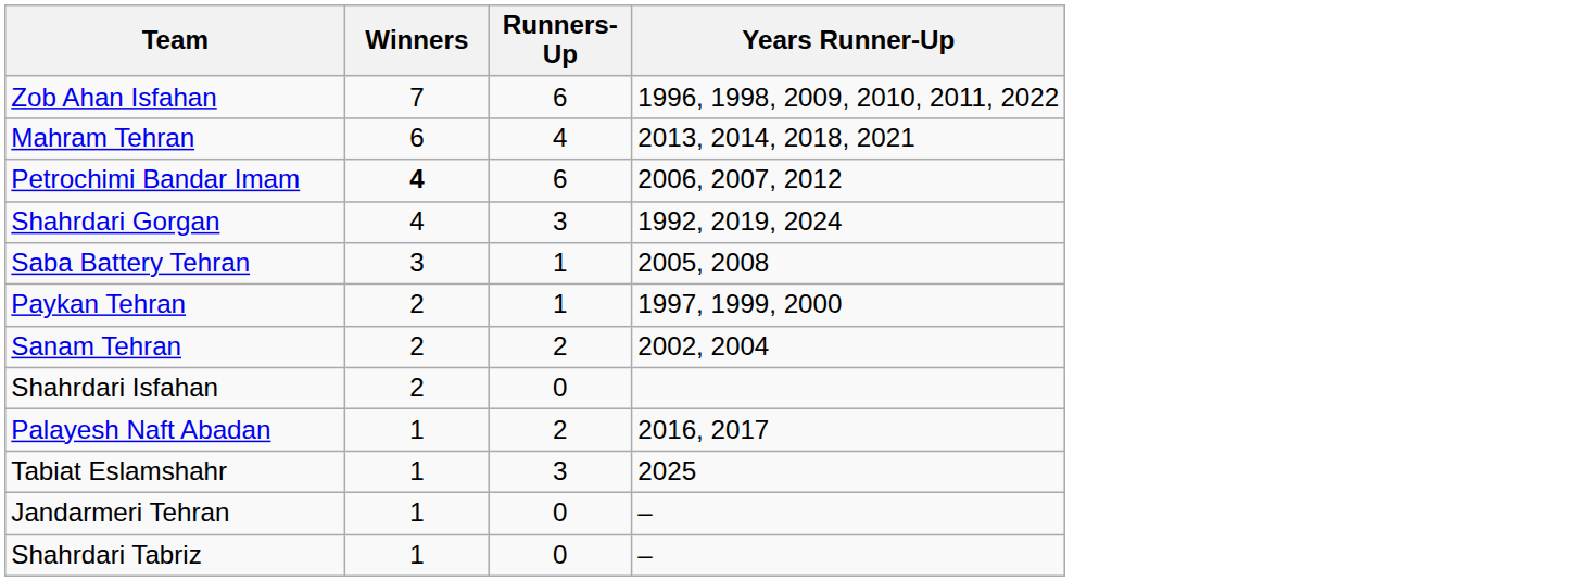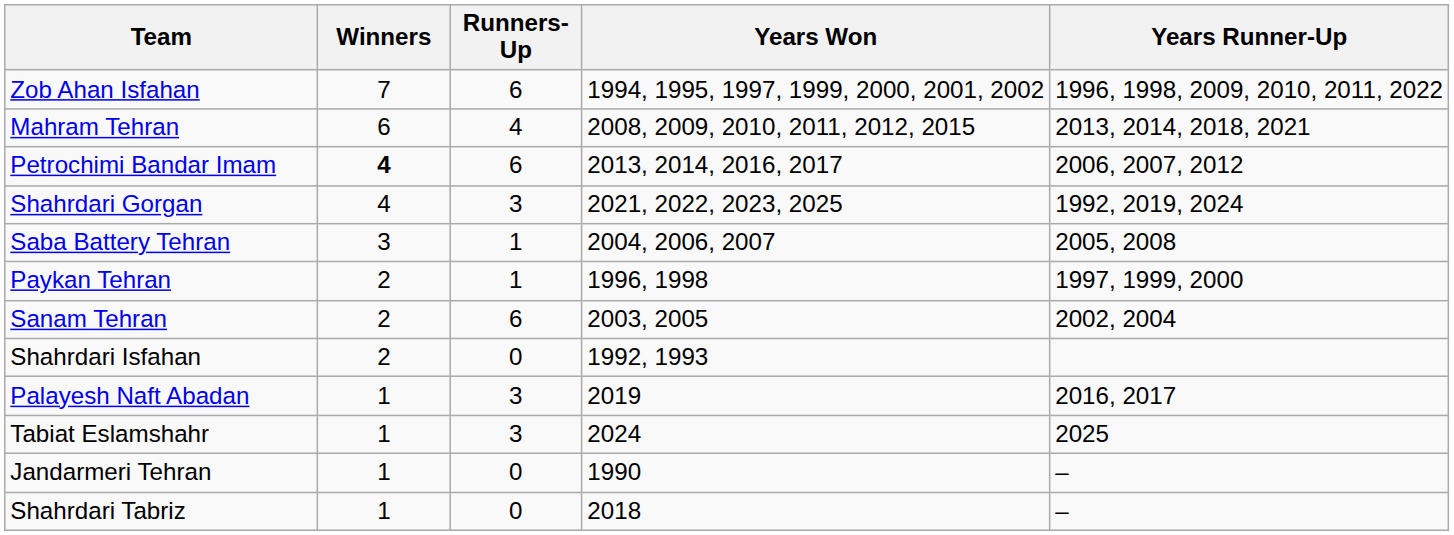+ column: Years Won | 1994, 1995, 1997, 1999, 2000, 2001, 2002 | 2008, 2009, 2010, 2011, 2012, 2015 | 2013, 2014, 2016, 2017 | 2021, 2022, 2023, 2025 | 2004, 2006, 2007 | 1996, 1998 | 2003, 2005 | 1992, 1993 | 2019 | 2024 | 1990 | 2018
Sanam Tehran | Runners-Up: 2 -> 6
Palayesh Naft Abadan | Runners-Up: 2 -> 3
